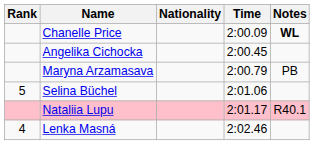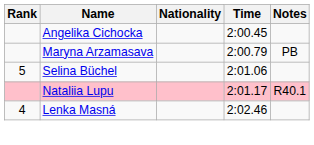- row: Chanelle Price | 2:00.09 | WL
